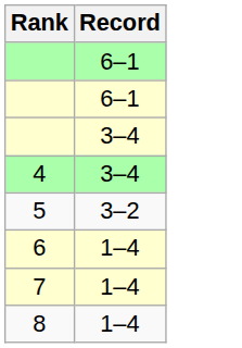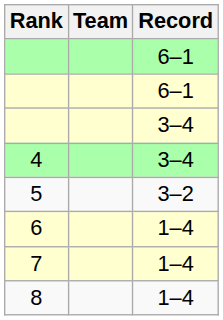+ column: Team
